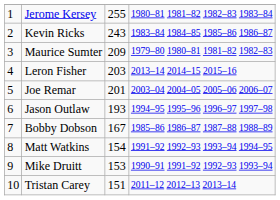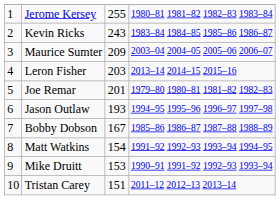Maurice Sumter | column 4: 1979–80 1980–81 1981–82 1982–83 -> 2003–04 2004–05 2005–06 2006–07
Joe Remar | column 4: 2003–04 2004–05 2005–06 2006–07 -> 1979–80 1980–81 1981–82 1982–83
